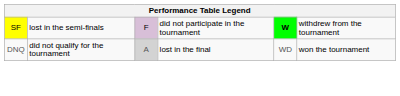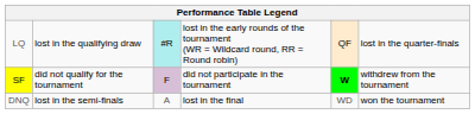+ row: LQ | lost in the qualifying draw | #R | lost in the early rounds of the tournament (WR = Wildcard round, RR = Round robin) | QF | lost in the quarter-finals
SF | column 2: lost in the semi-finals -> did not qualify for the tournament
DNQ | column 2: did not qualify for the tournament -> lost in the semi-finals
DNQ | column 3: lightgrey background -> no background
